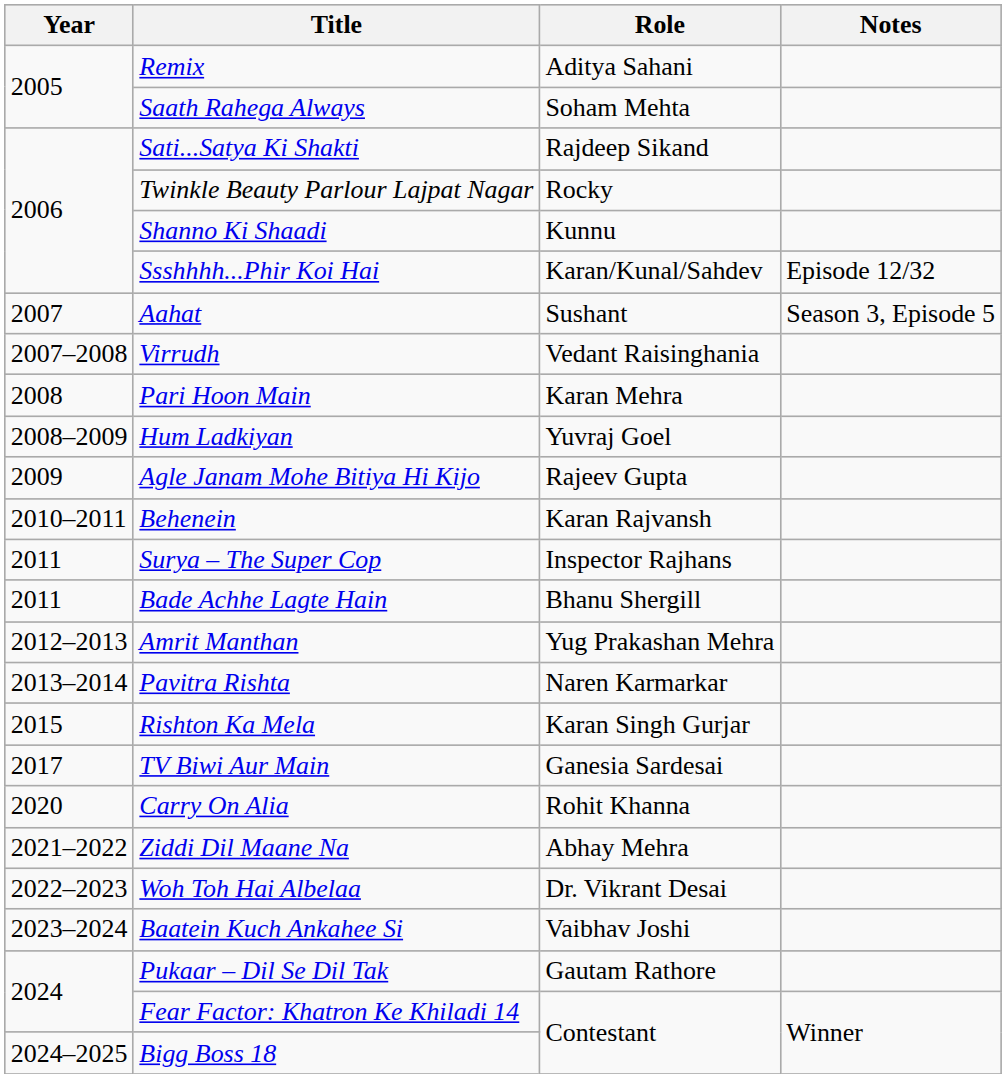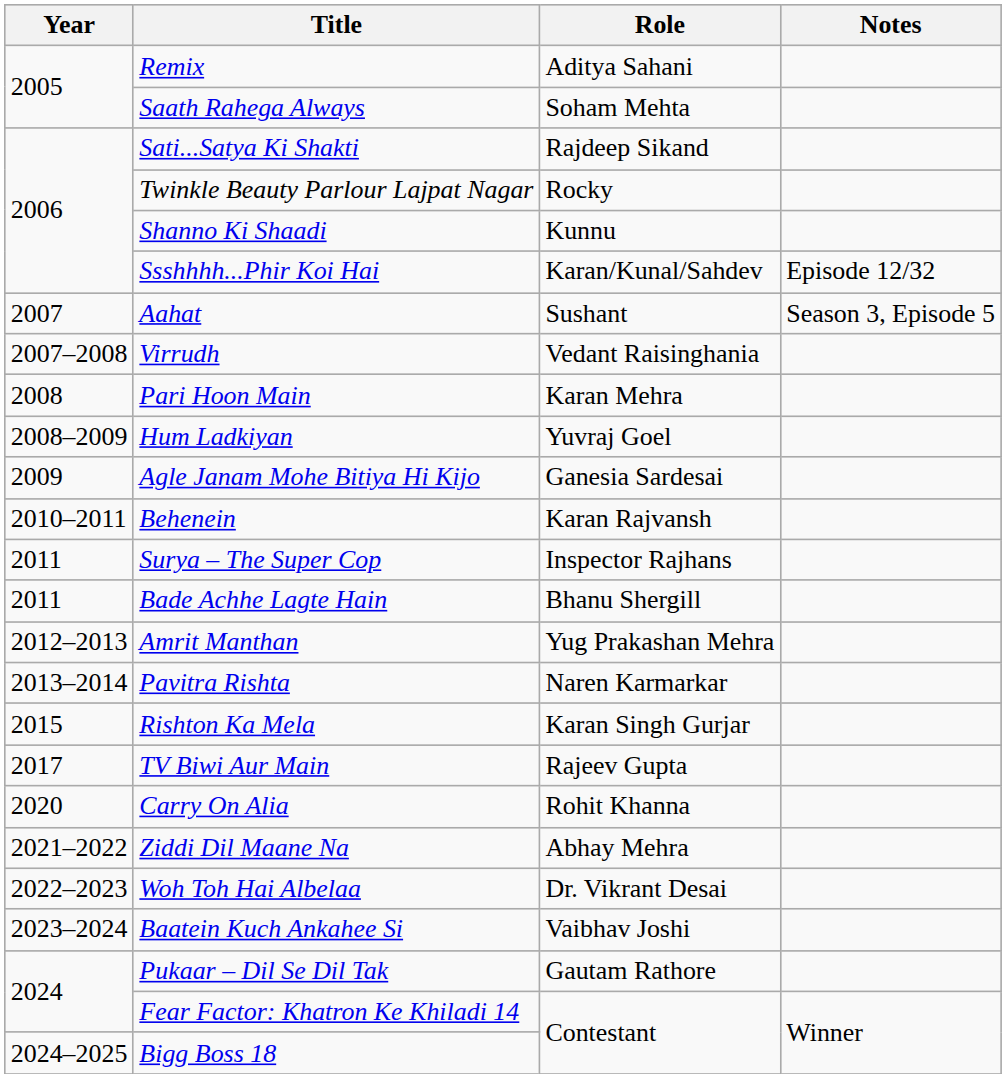Agle Janam Mohe Bitiya Hi Kijo | Role: Rajeev Gupta -> Ganesia Sardesai
TV Biwi Aur Main | Role: Ganesia Sardesai -> Rajeev Gupta
